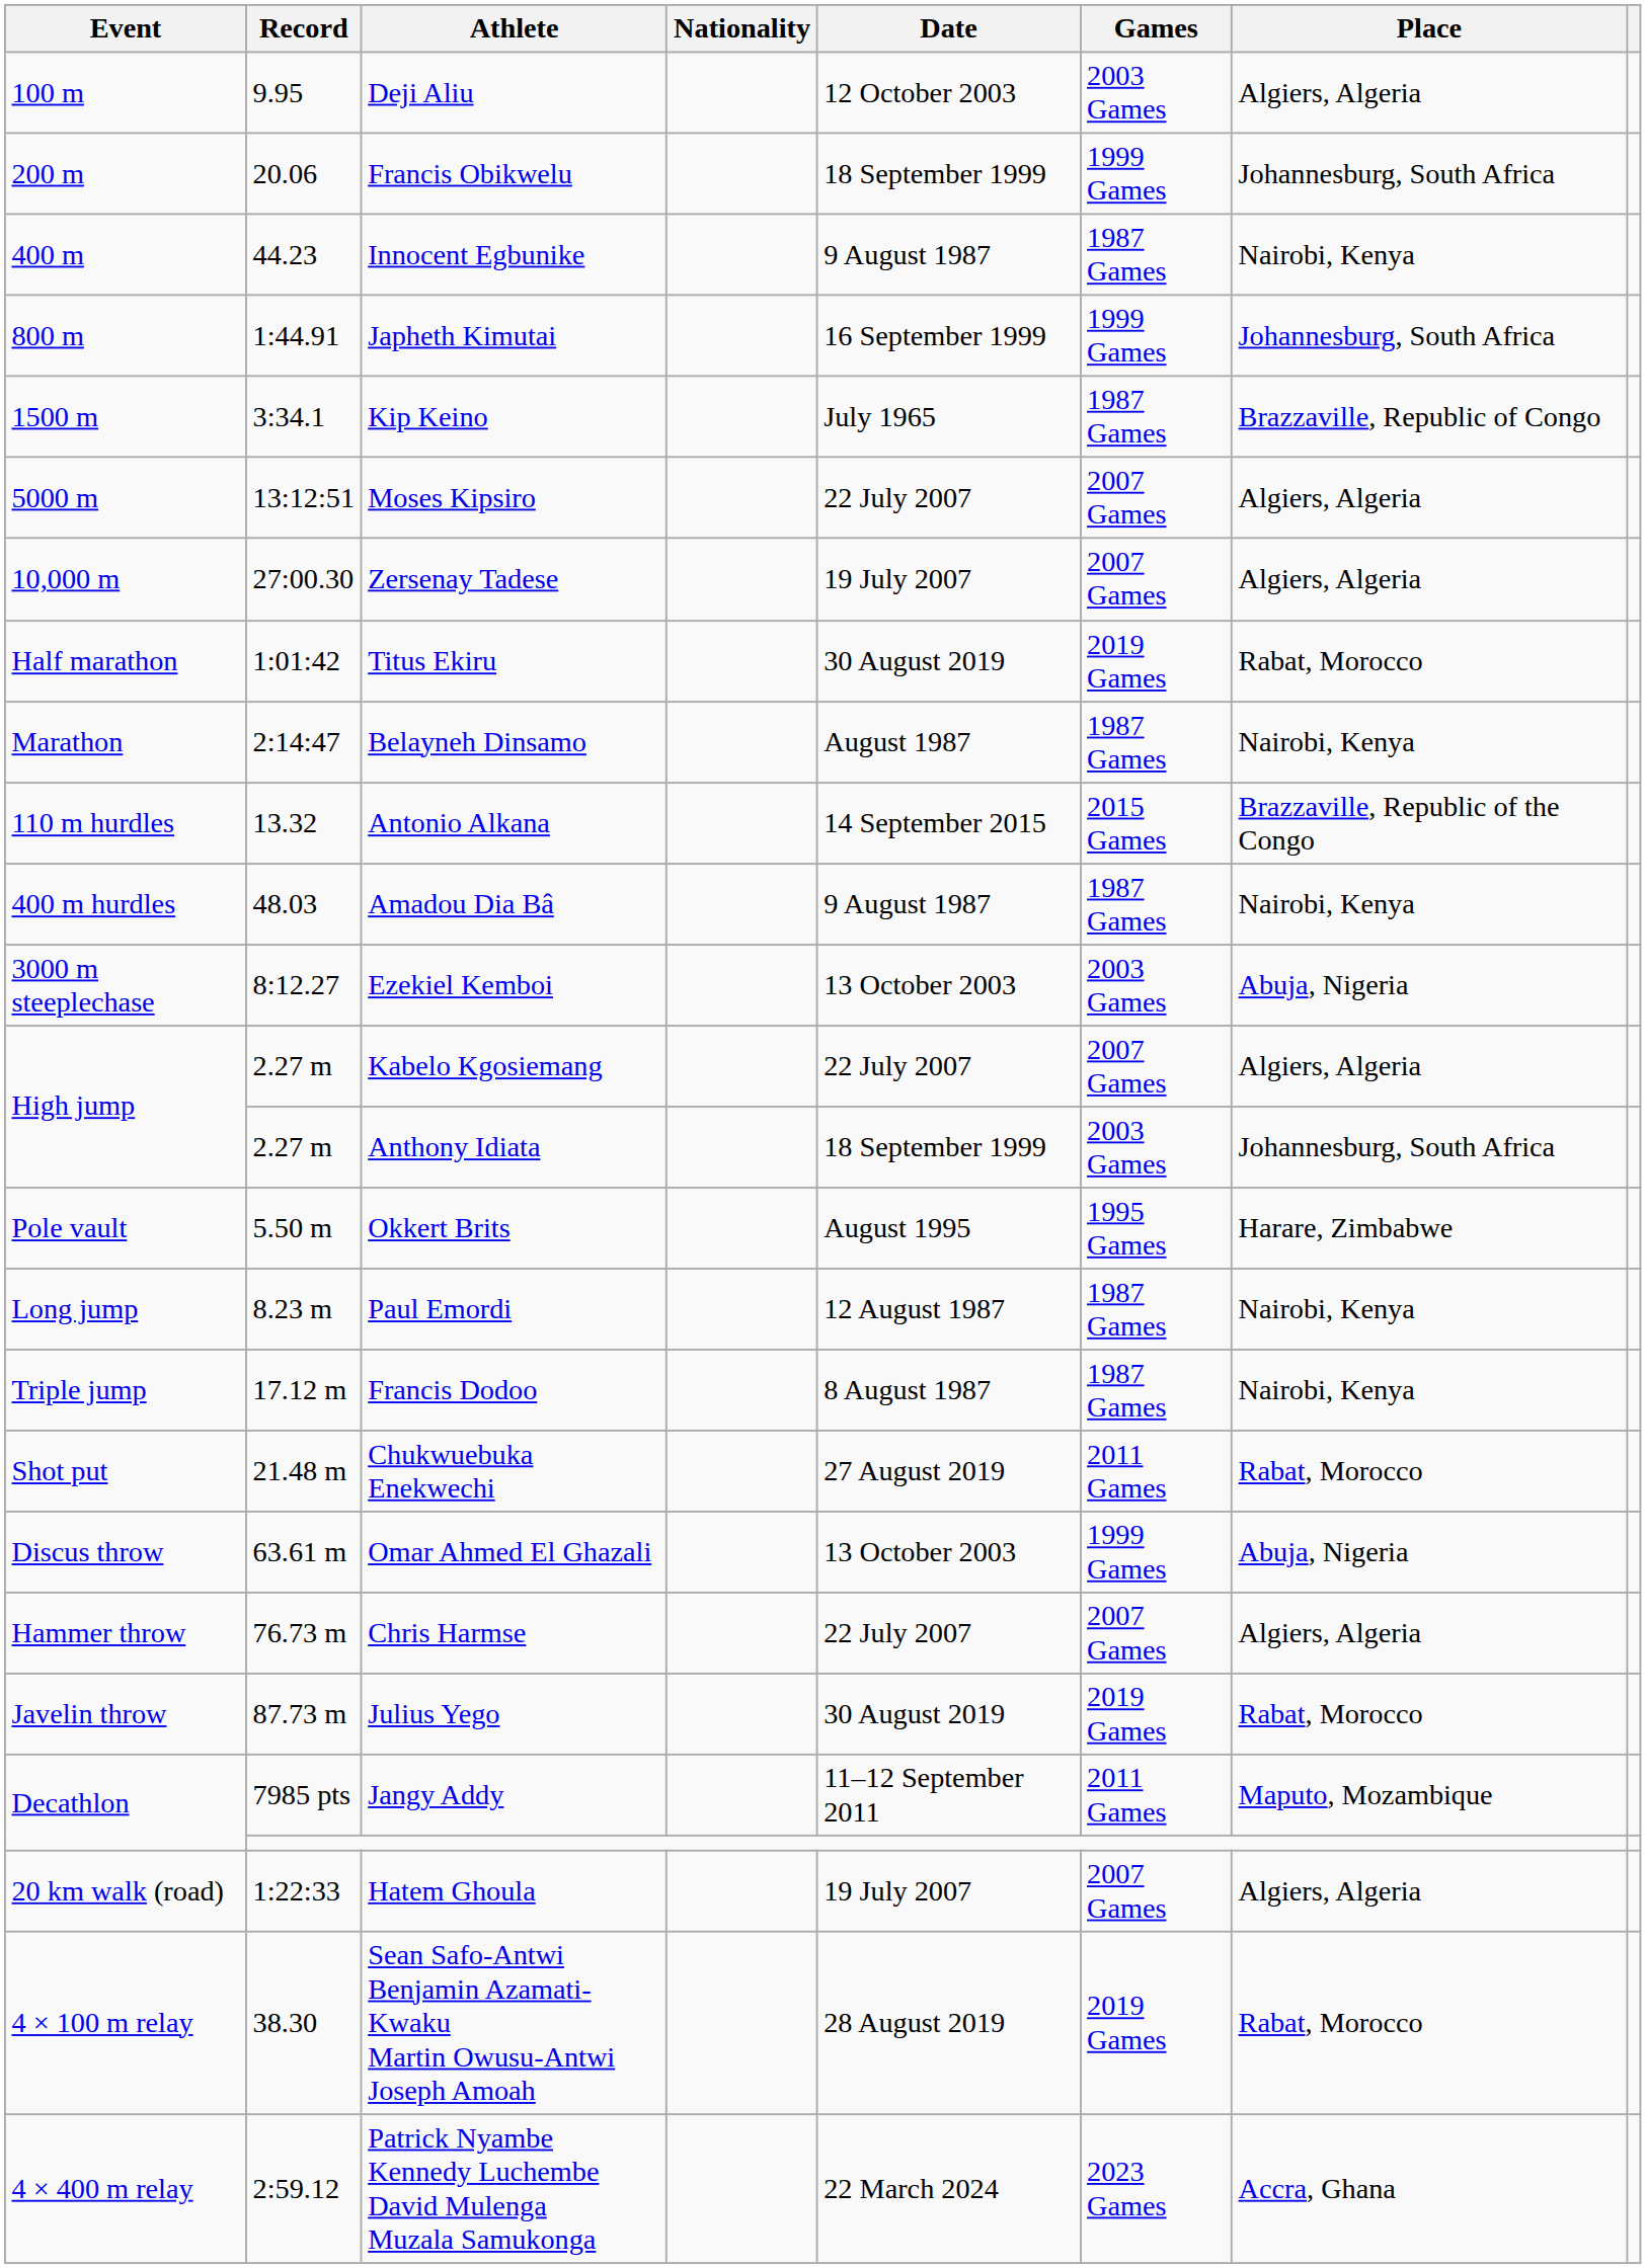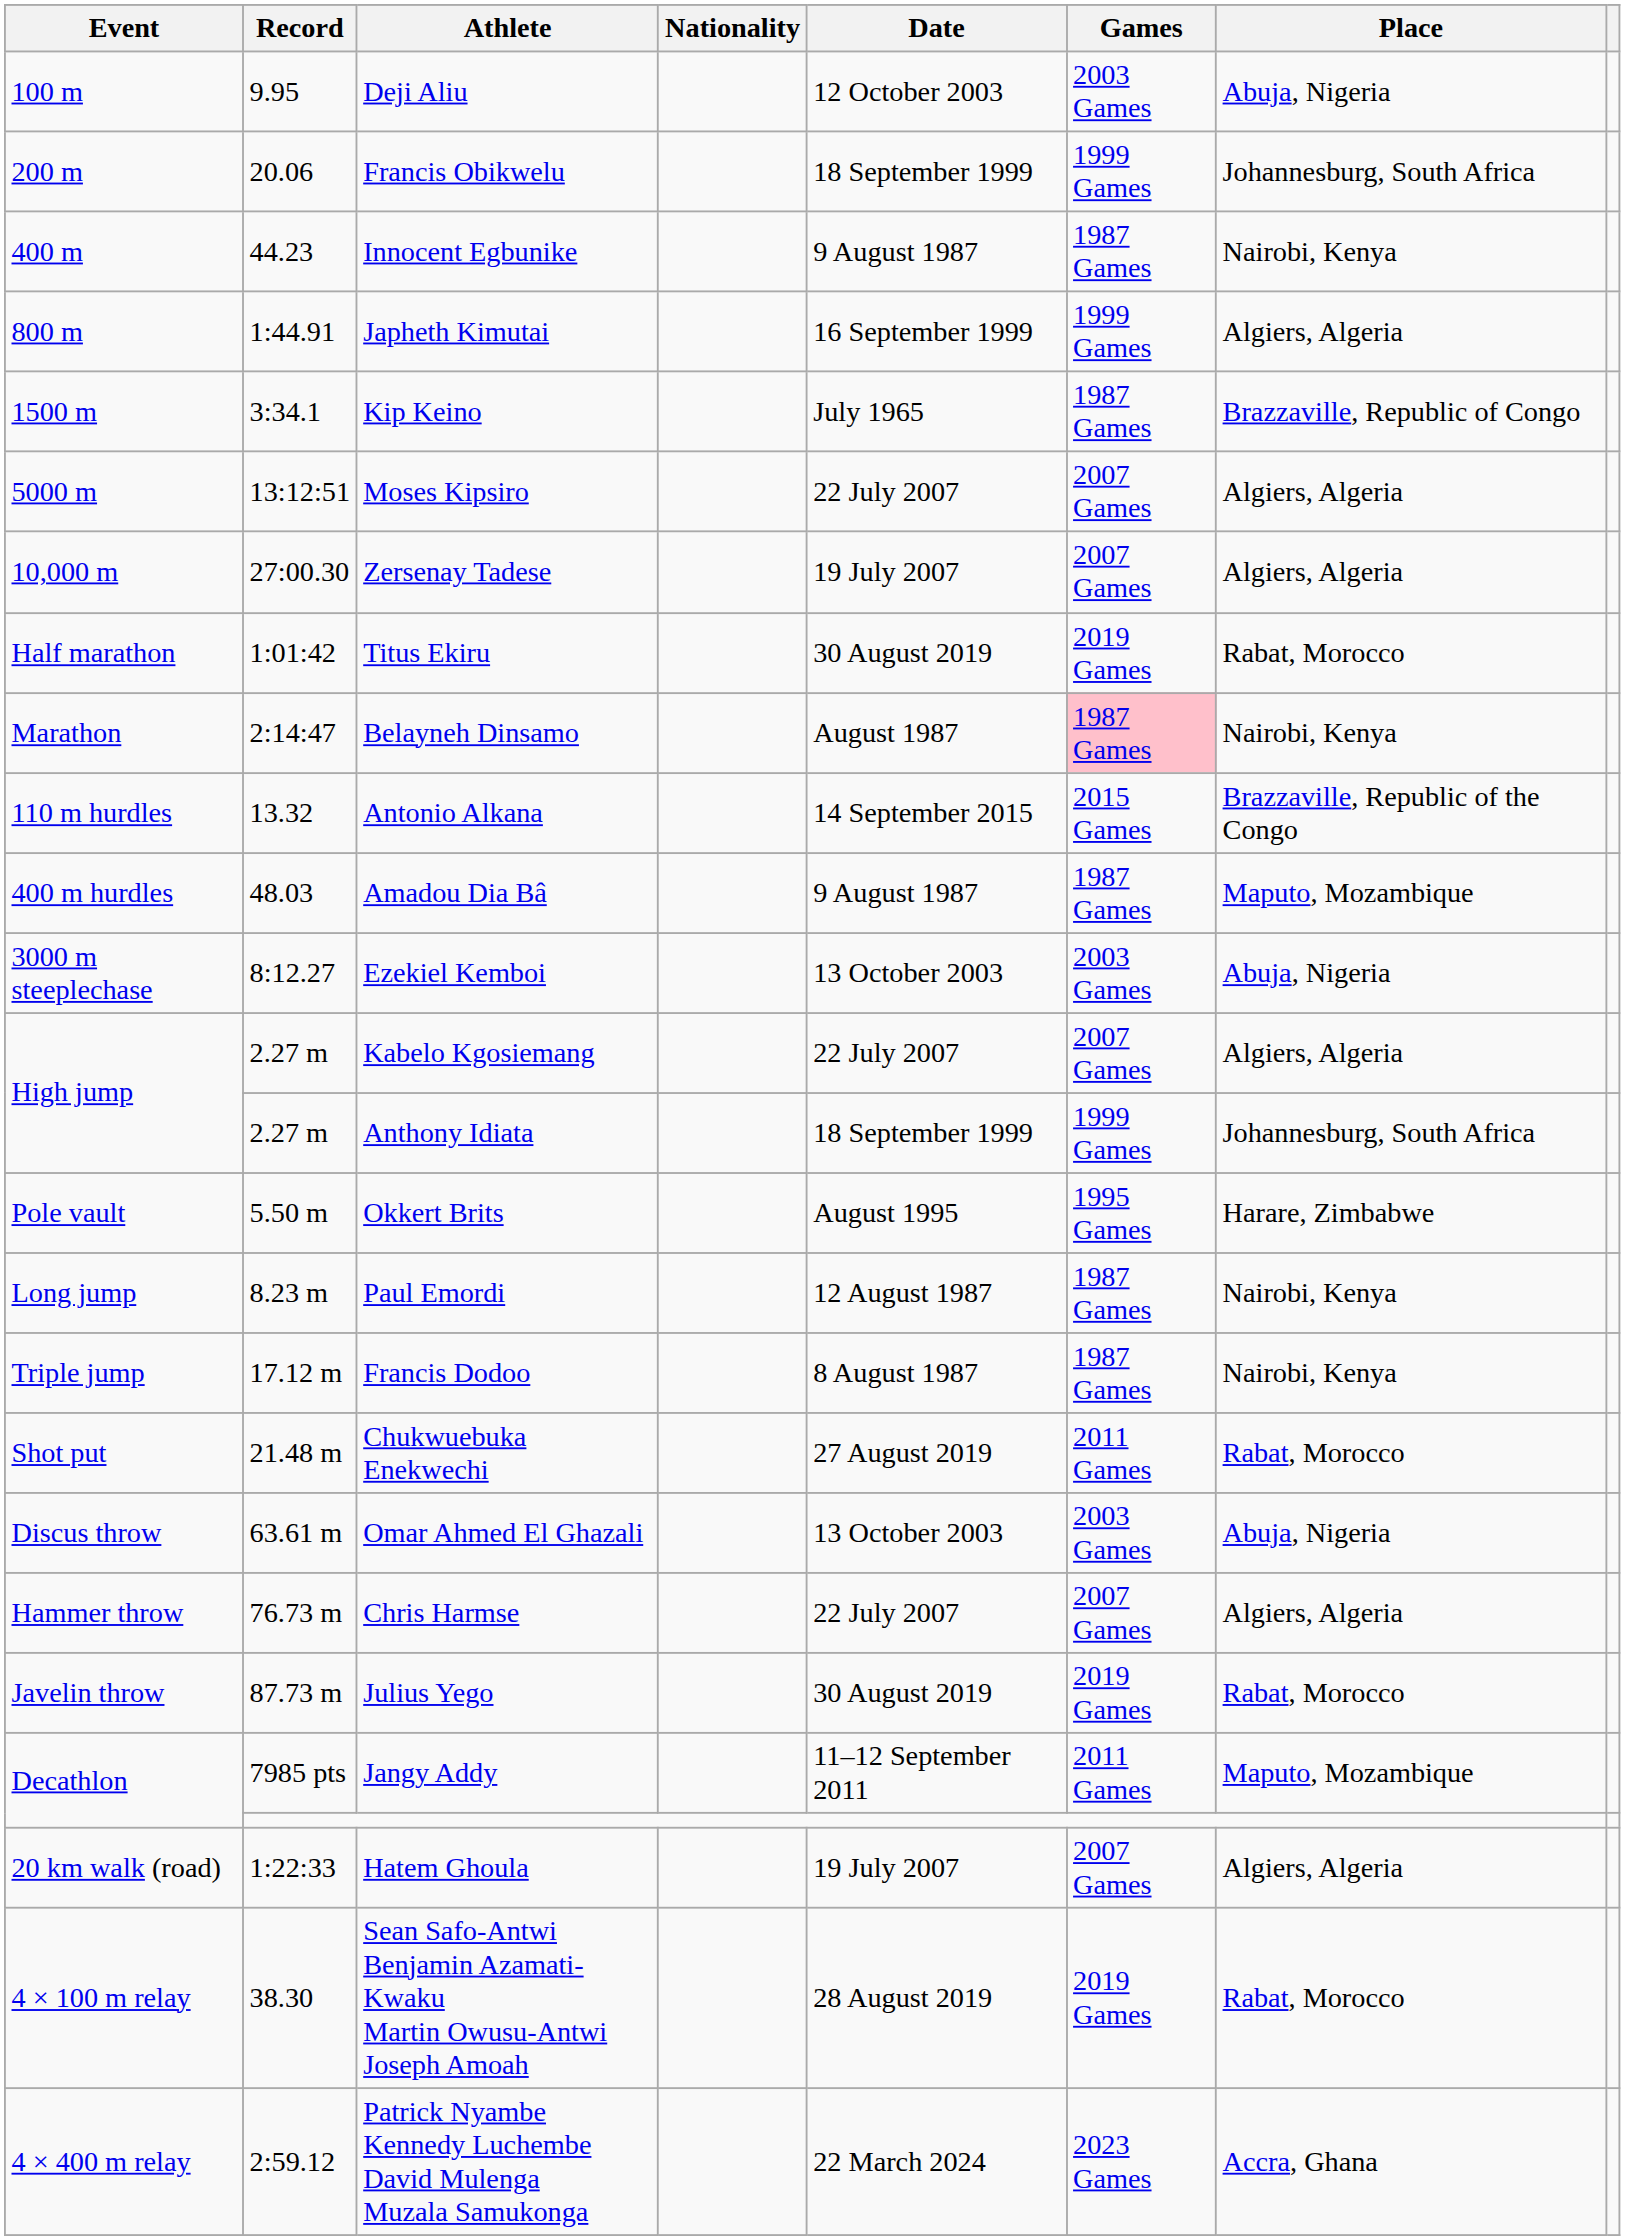Deji Aliu | Place: Algiers, Algeria -> Abuja, Nigeria
Japheth Kimutai | Place: Johannesburg, South Africa -> Algiers, Algeria
Belayneh Dinsamo | Games: no background -> pink background
Amadou Dia Bâ | Place: Nairobi, Kenya -> Maputo, Mozambique
Anthony Idiata | Games: 2003 Games -> 1999 Games
Omar Ahmed El Ghazali | Games: 1999 Games -> 2003 Games
